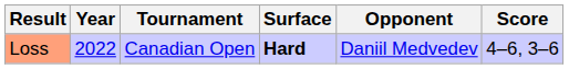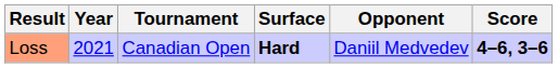Loss | Year: 2022 -> 2021
Loss | Score: normal -> bold
